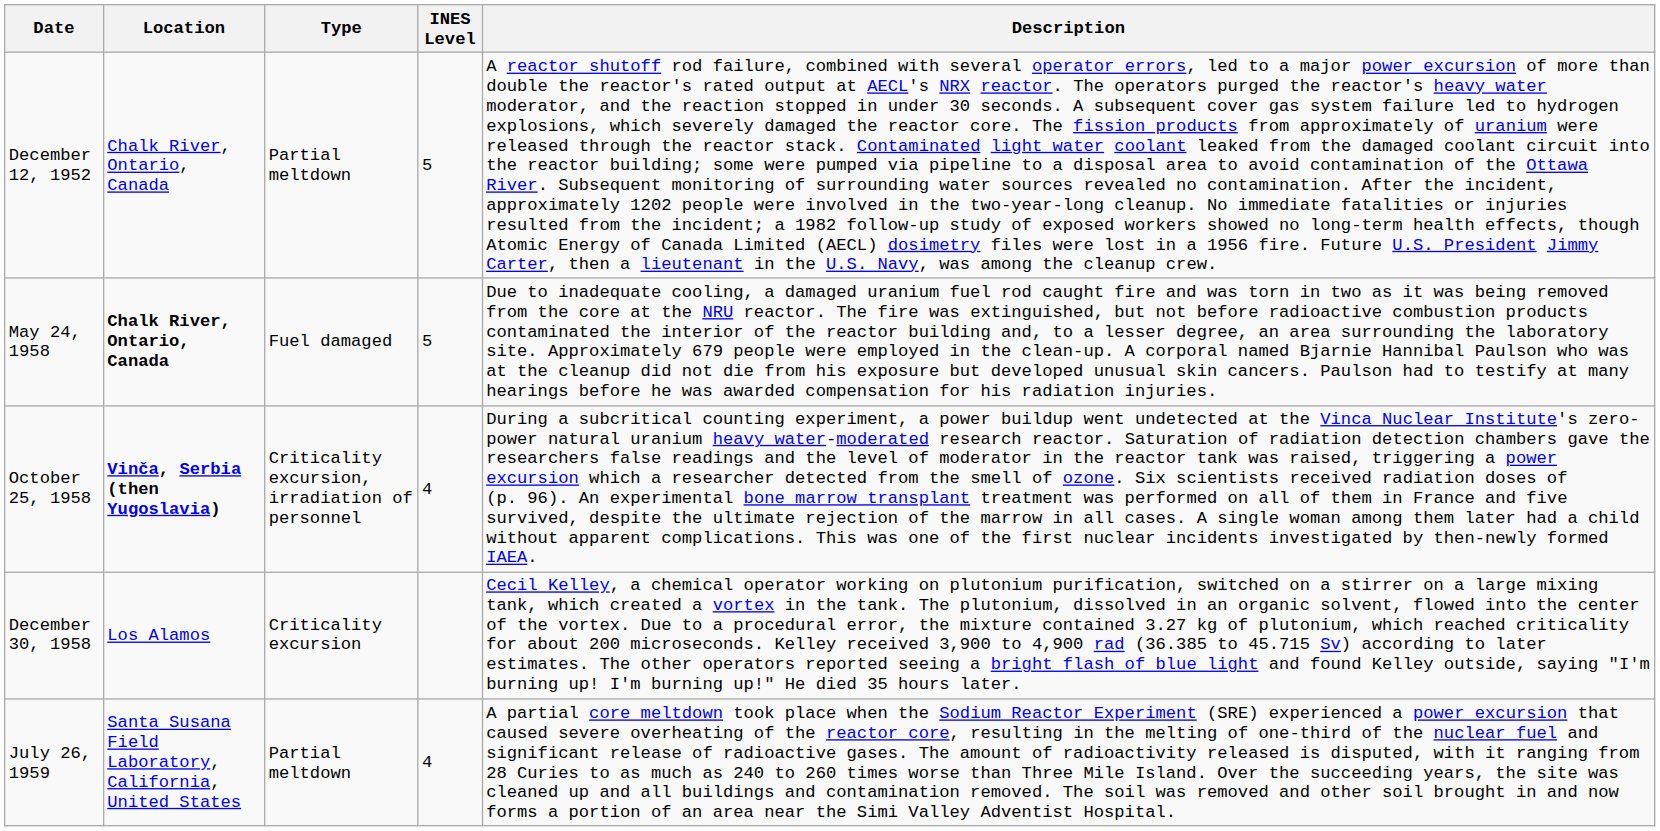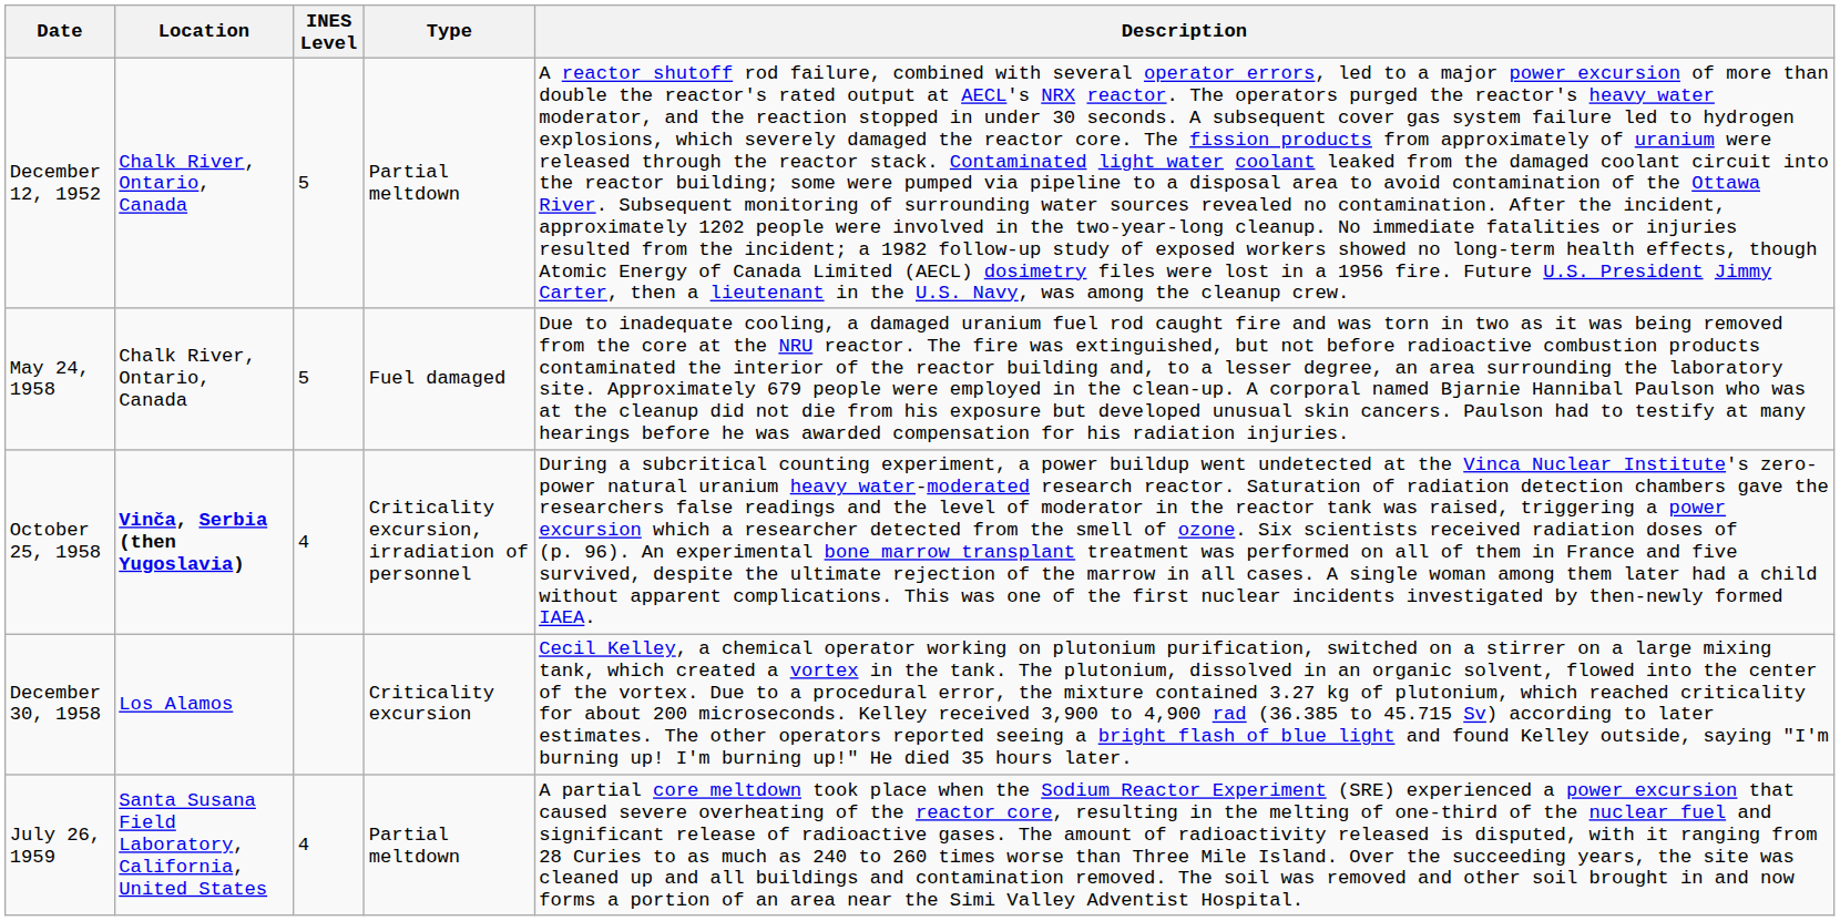columns swapped: INES Level <-> Type
May 24, 1958 | Location: bold -> normal
